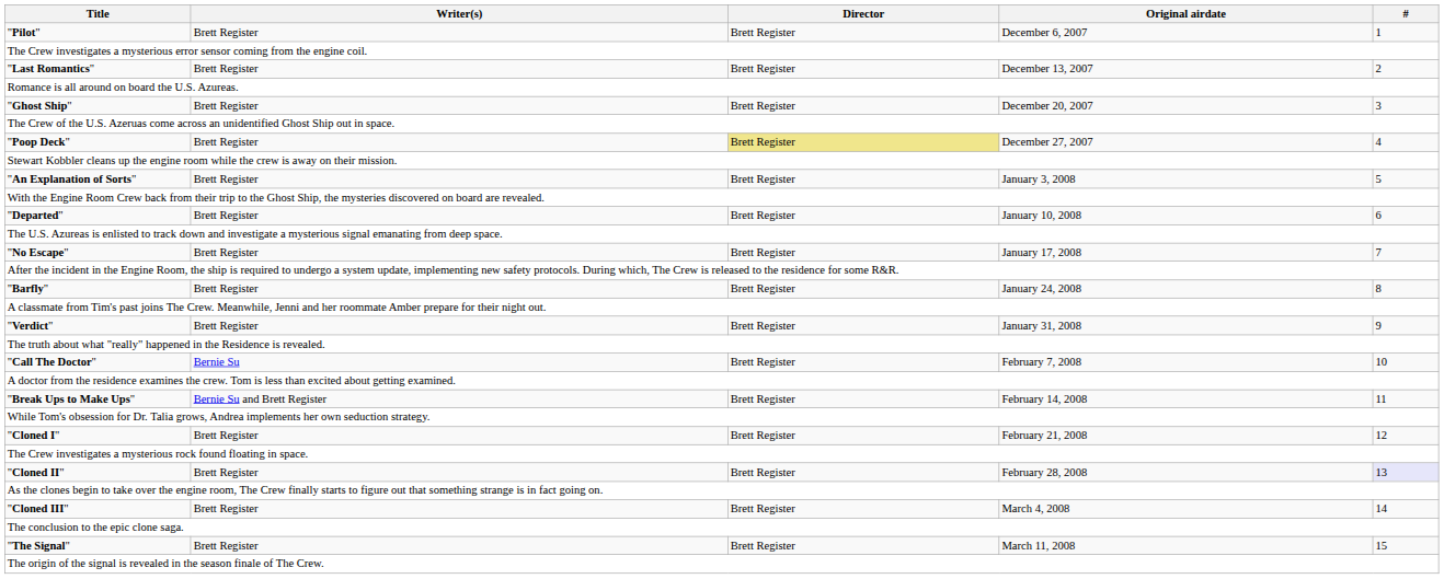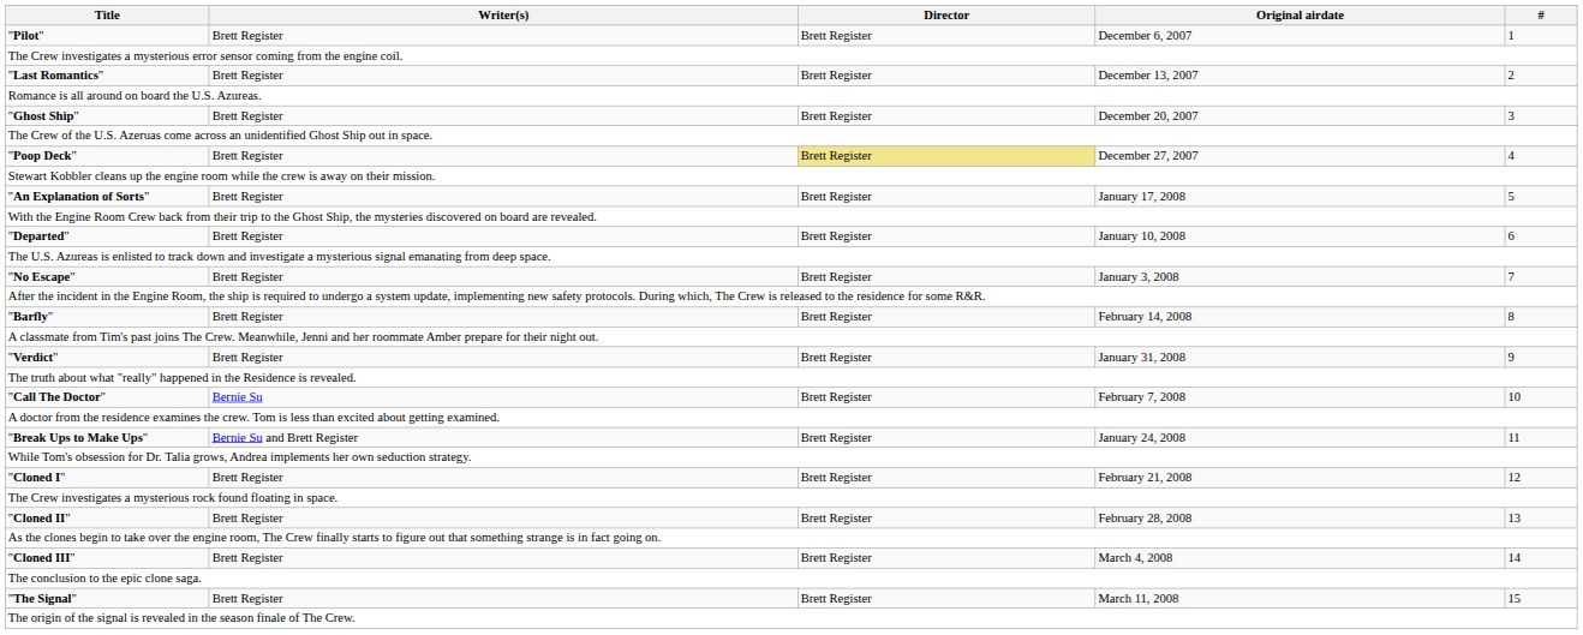"An Explanation of Sorts" | Original airdate: January 3, 2008 -> January 17, 2008
"No Escape" | Original airdate: January 17, 2008 -> January 3, 2008
"Barfly" | Original airdate: January 24, 2008 -> February 14, 2008
"Break Ups to Make Ups" | Original airdate: February 14, 2008 -> January 24, 2008
"Cloned II" | #: lavender background -> no background
